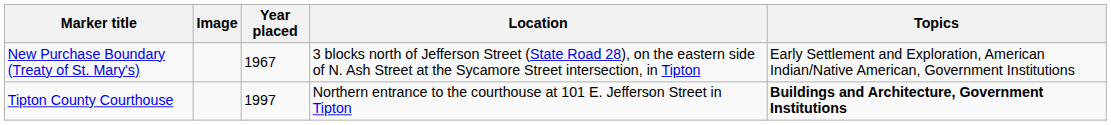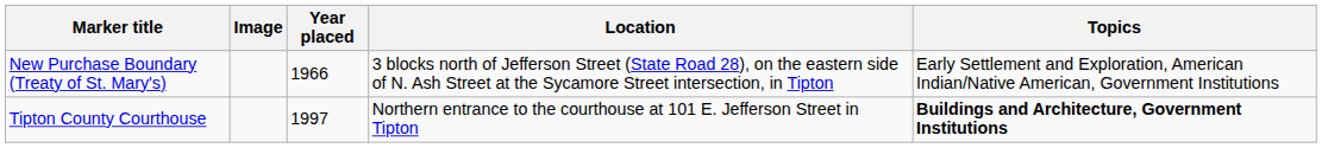New Purchase Boundary (Treaty of St. Mary's) | Year placed: 1967 -> 1966
